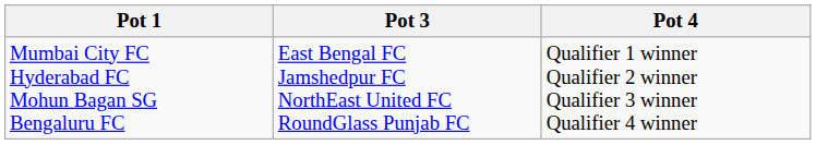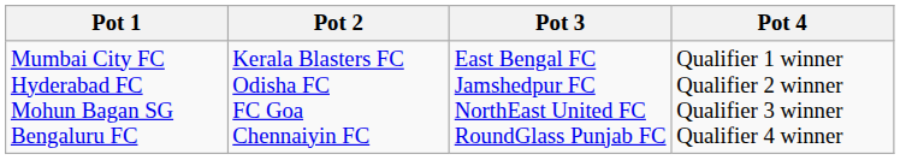+ column: Pot 2 | Kerala Blasters FC Odisha FC FC Goa Chennaiyin FC
